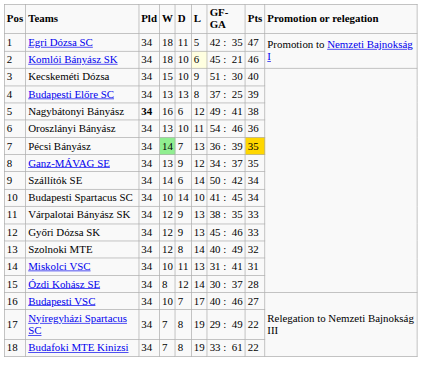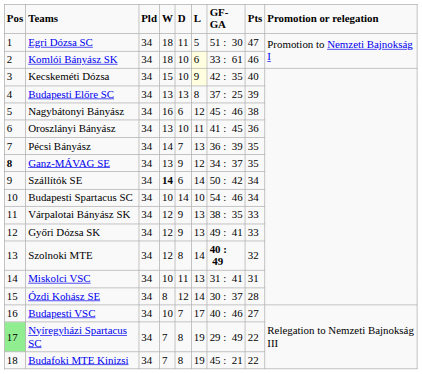Egri Dózsa SC | GF-GA: 42 : 35 -> 51 : 30
Komlói Bányász SK | GF-GA: 45 : 21 -> 33 : 61
Kecskeméti Dózsa | L: no background -> lightyellow background
Kecskeméti Dózsa | GF-GA: 51 : 30 -> 42 : 35
Nagybátonyi Bányász | Pld: bold -> normal
Nagybátonyi Bányász | GF-GA: 49 : 41 -> 45 : 46
Oroszlányi Bányász | GF-GA: 54 : 46 -> 41 : 45
Pécsi Bányász | W: lightgreen background -> no background
Pécsi Bányász | Pts: gold background -> no background
Ganz-MÁVAG SE | Pos: normal -> bold
Szállítók SE | W: normal -> bold
Budapesti Spartacus SC | GF-GA: 41 : 45 -> 54 : 46
Győri Dózsa SK | GF-GA: 45 : 46 -> 49 : 41
Szolnoki MTE | GF-GA: normal -> bold
Nyíregyházi Spartacus SC | Pos: no background -> lightgreen background
Budafoki MTE Kinizsi | GF-GA: 33 : 61 -> 45 : 21
